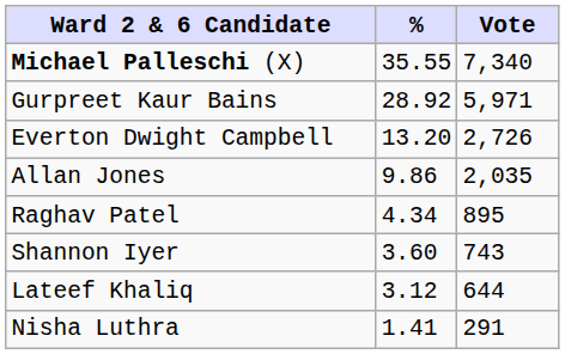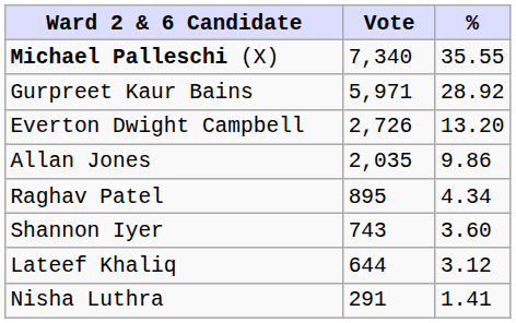columns swapped: Vote <-> %
